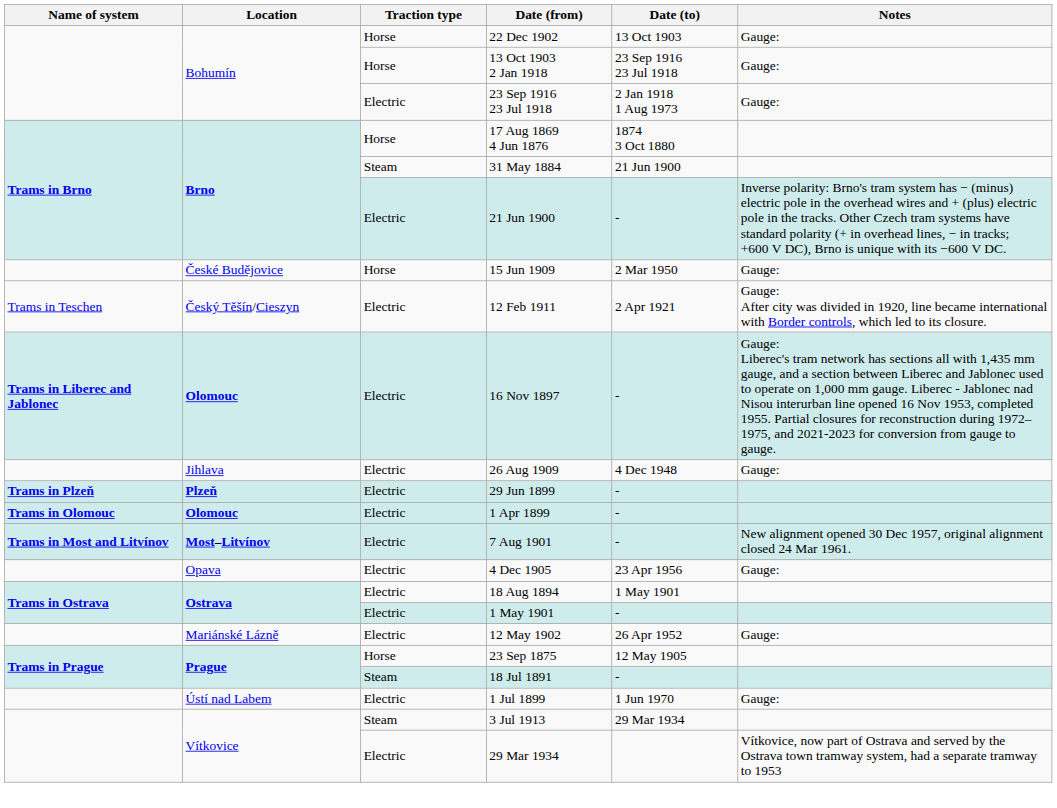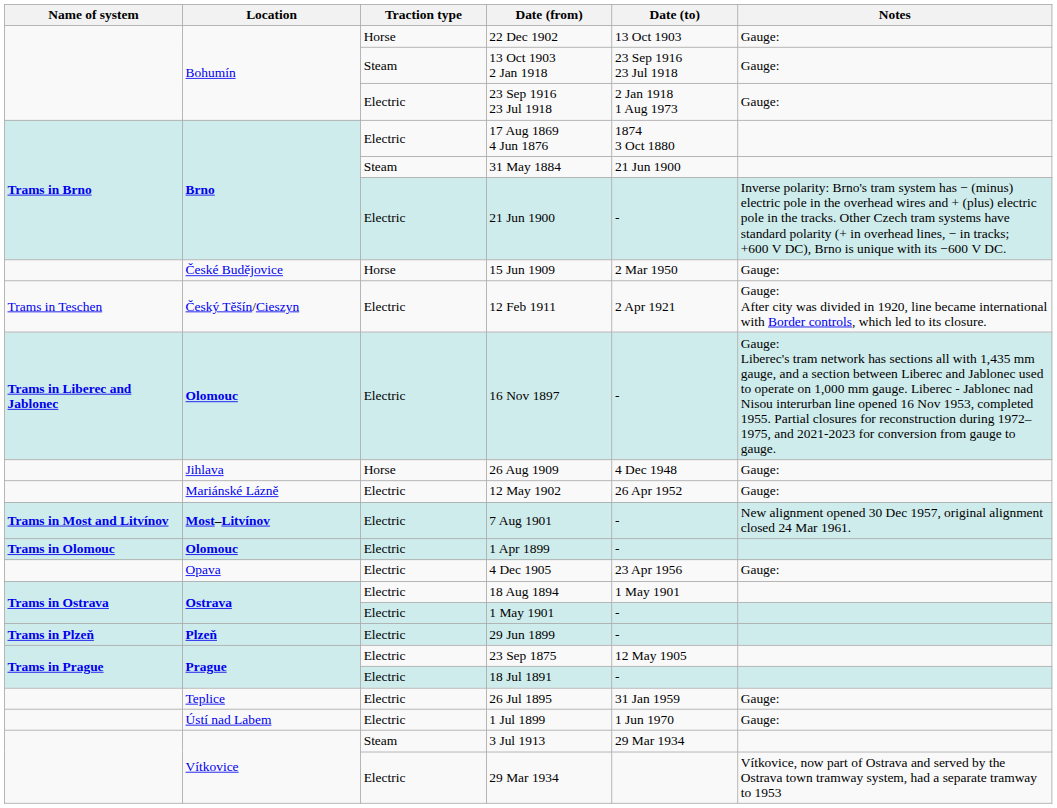13 Oct 1903 2 Jan 1918 | Traction type: Horse -> Steam
17 Aug 1869 4 Jun 1876 | Traction type: Horse -> Electric
26 Aug 1909 | Traction type: Electric -> Horse
rows swapped: 12 May 1902 <-> 29 Jun 1899
rows swapped: 7 Aug 1901 <-> 1 Apr 1899
23 Sep 1875 | Traction type: Horse -> Electric
18 Jul 1891 | Traction type: Steam -> Electric
+ row: Teplice | Electric | 26 Jul 1895 | 31 Jan 1959 | Gauge:
